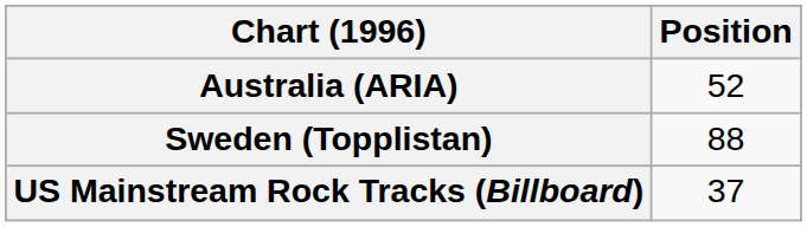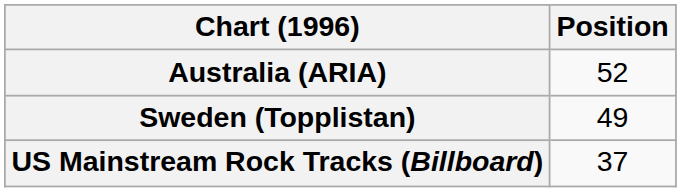Sweden (Topplistan) | Position: 88 -> 49
